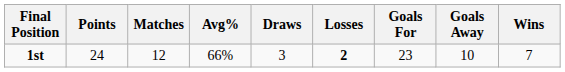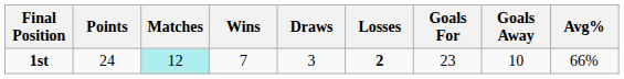columns swapped: Wins <-> Avg%
1st | Matches: no background -> paleturquoise background
